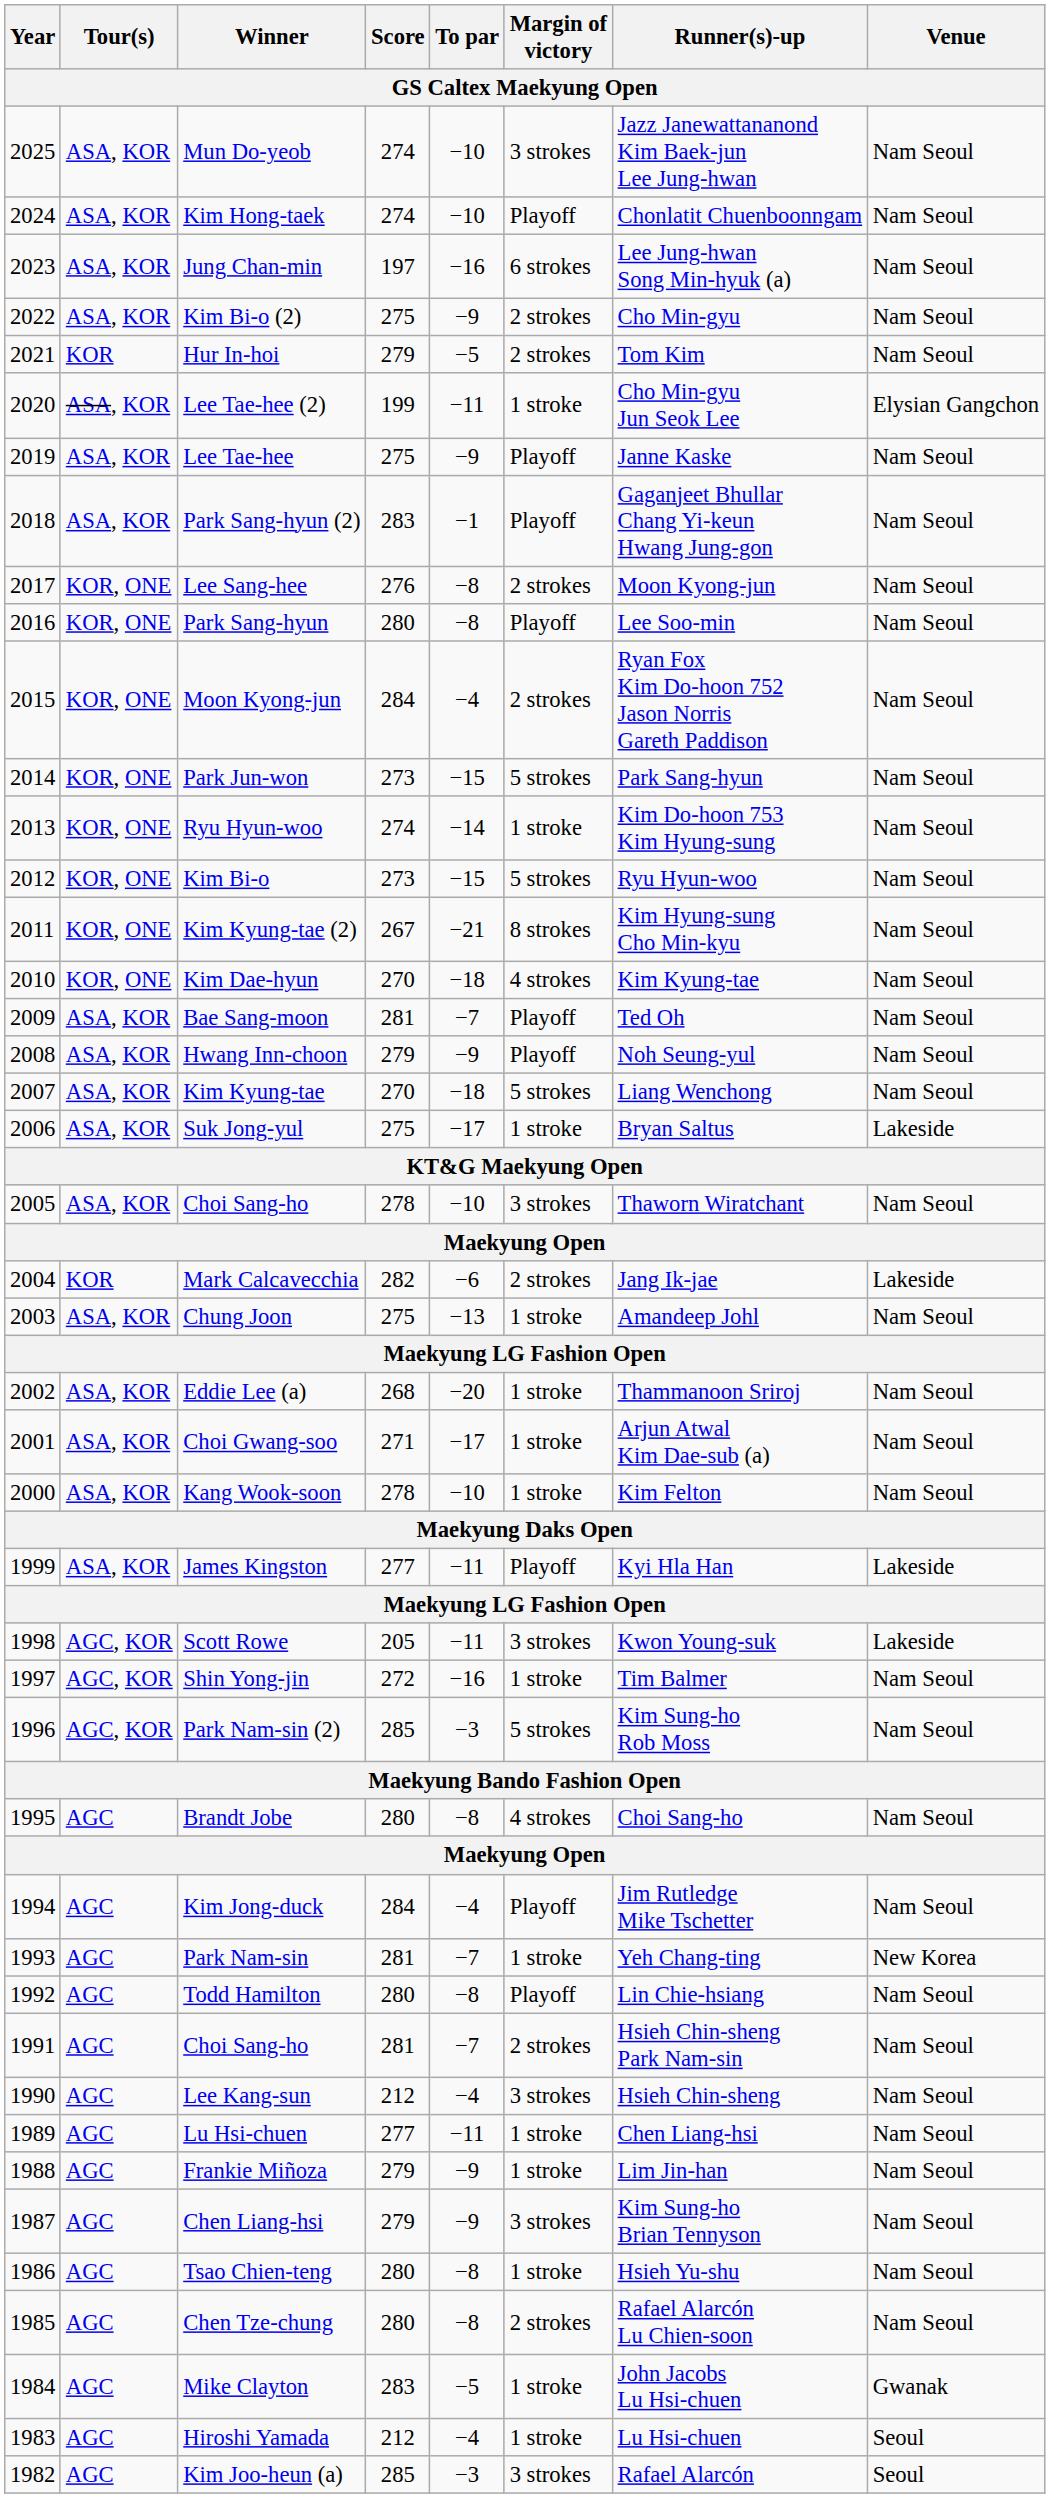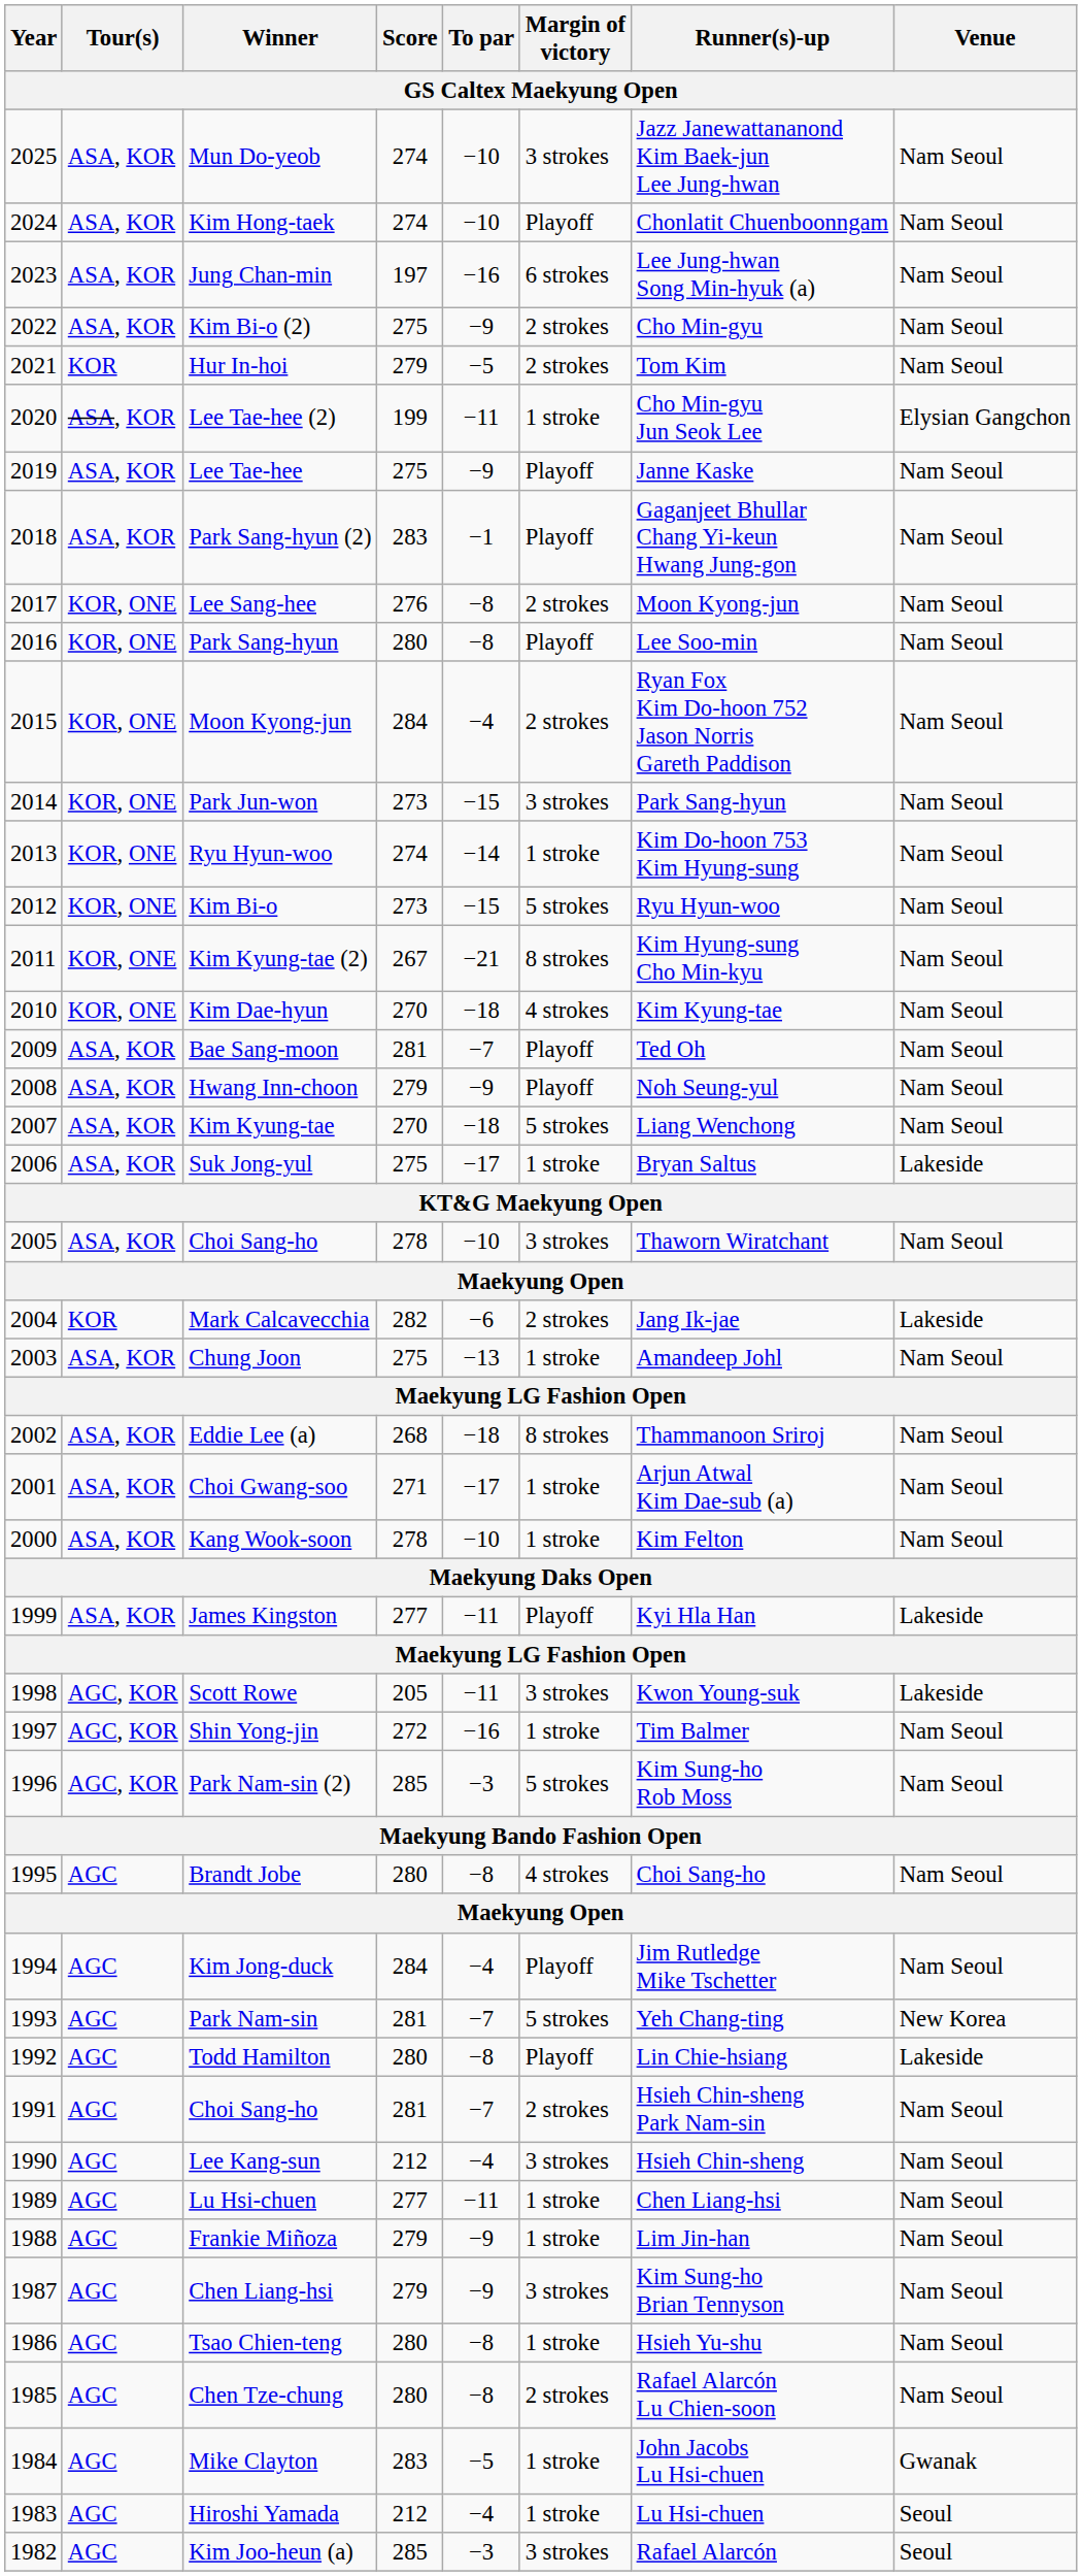Park Jun-won | Margin of victory: 5 strokes -> 3 strokes
Eddie Lee (a) | To par: −20 -> −18
Eddie Lee (a) | Margin of victory: 1 stroke -> 8 strokes
Park Nam-sin | Margin of victory: 1 stroke -> 5 strokes
Todd Hamilton | Venue: Nam Seoul -> Lakeside
